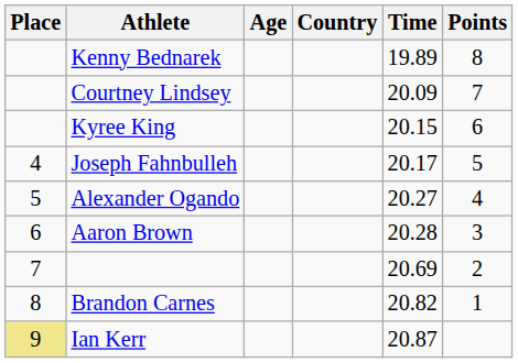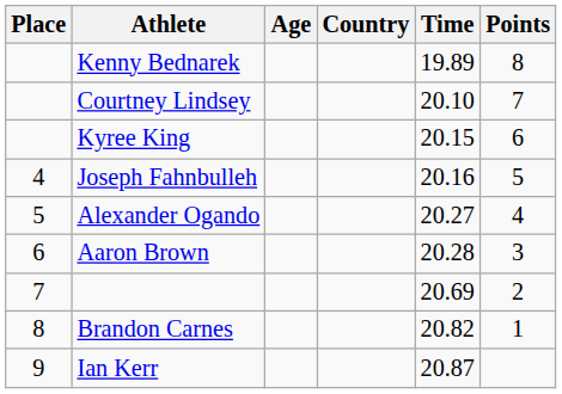Courtney Lindsey | Time: 20.09 -> 20.10
Joseph Fahnbulleh | Time: 20.17 -> 20.16
Ian Kerr | Place: khaki background -> no background
